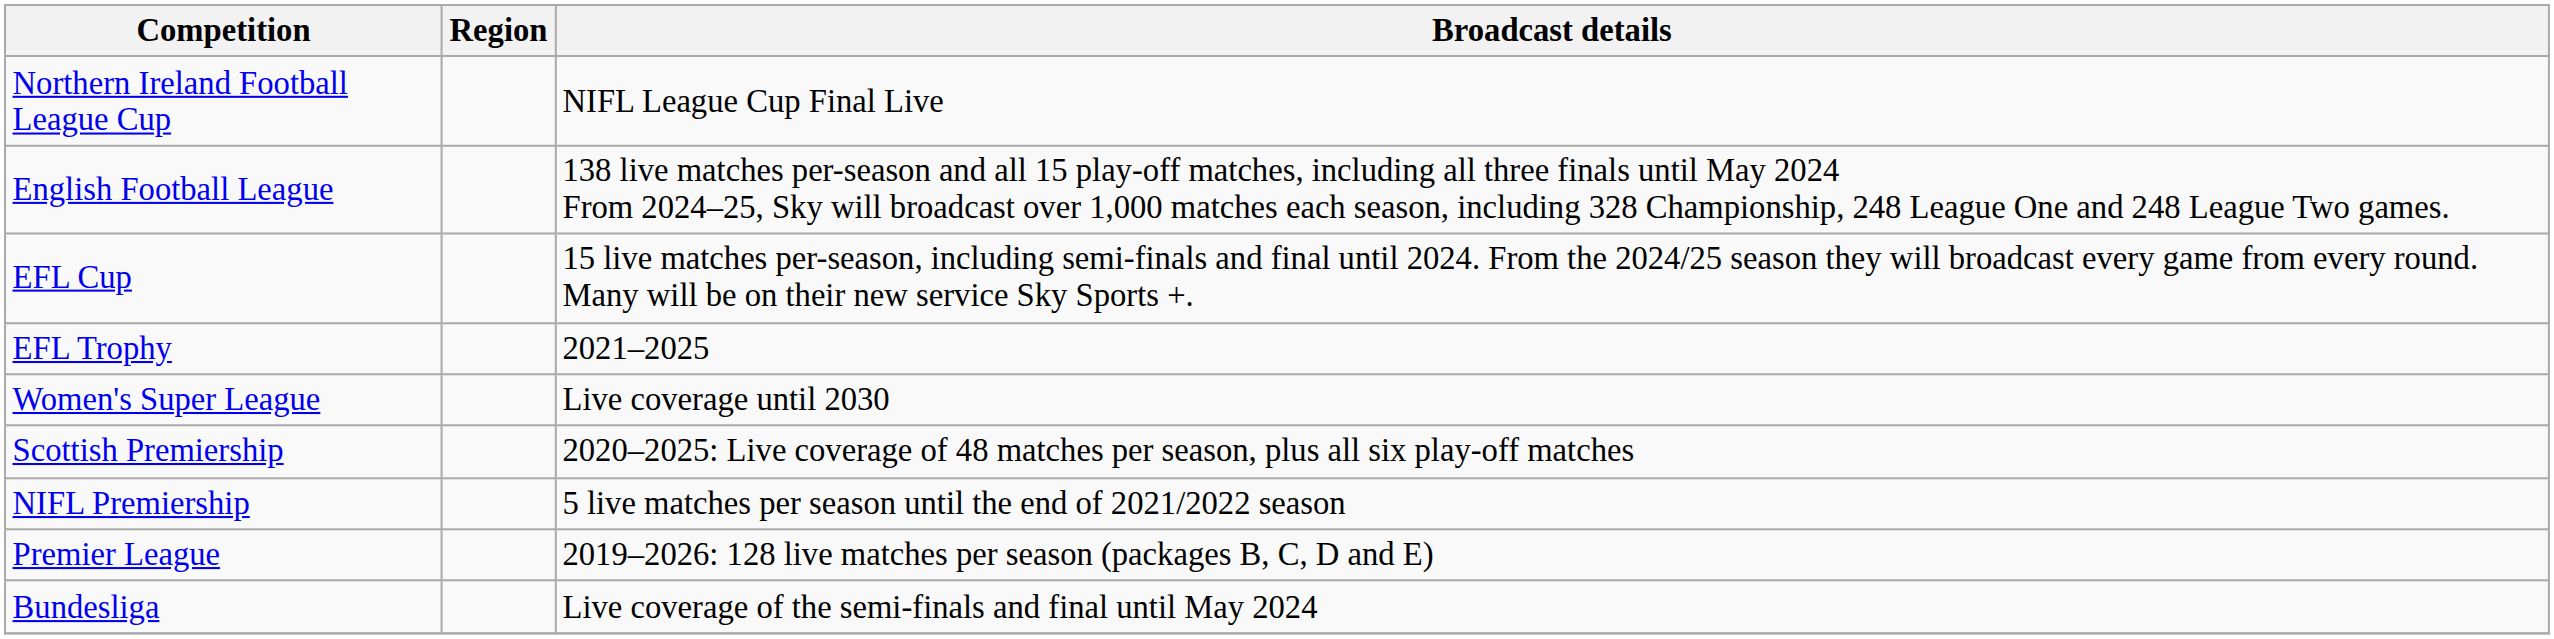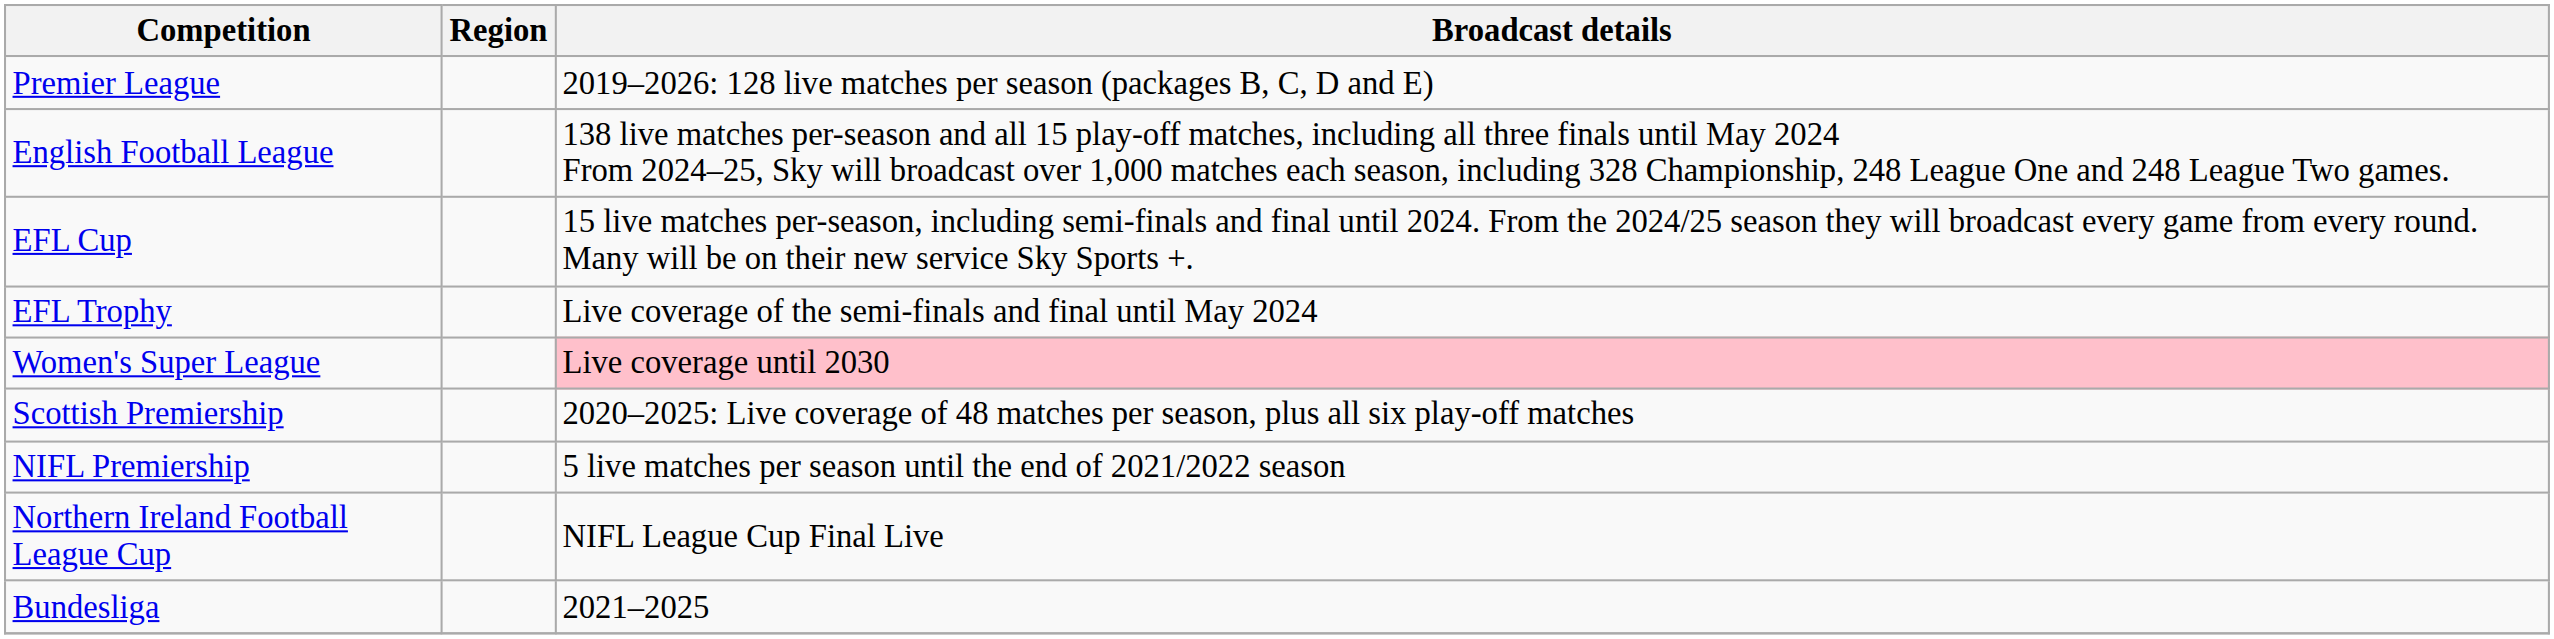rows swapped: Premier League <-> Northern Ireland Football League Cup
EFL Trophy | Broadcast details: 2021–2025 -> Live coverage of the semi-finals and final until May 2024
Women's Super League | Broadcast details: no background -> pink background
Bundesliga | Broadcast details: Live coverage of the semi-finals and final until May 2024 -> 2021–2025
